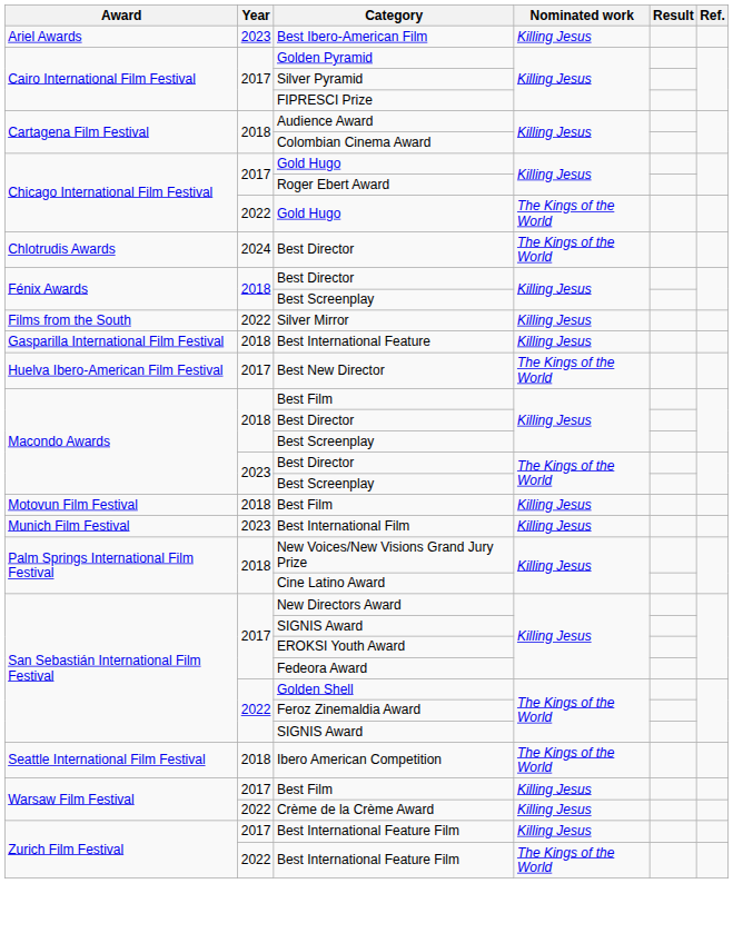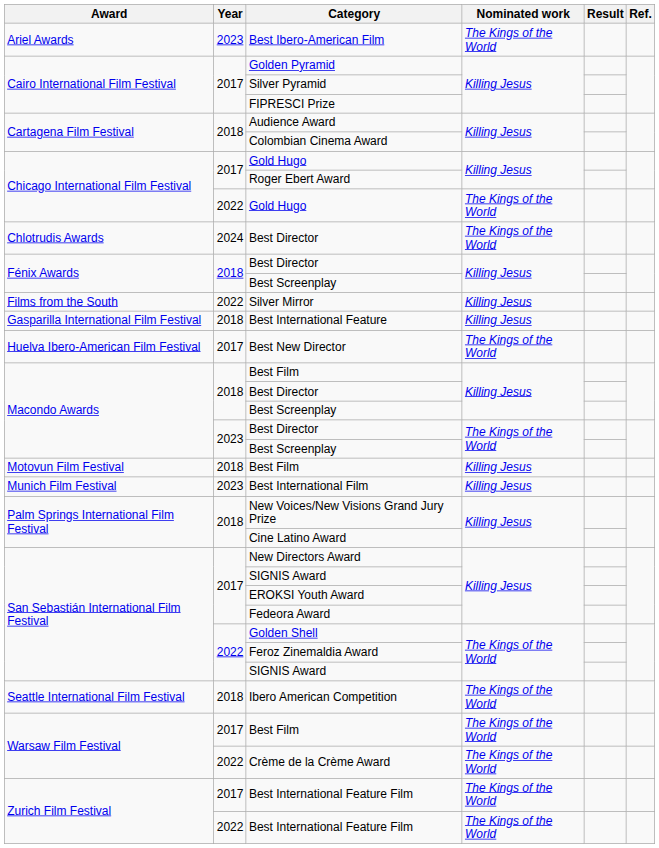Best Ibero-American Film | Nominated work: Killing Jesus -> The Kings of the World
2017 / Best Film | Nominated work: Killing Jesus -> The Kings of the World
Crème de la Crème Award | Nominated work: Killing Jesus -> The Kings of the World
2017 / Best International Feature Film | Nominated work: Killing Jesus -> The Kings of the World
